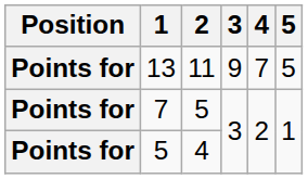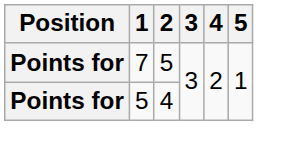- row: Points for | 13 | 11 | 9 | 7 | 5
